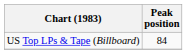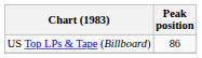US Top LPs & Tape (Billboard) | Peak position: 84 -> 86
